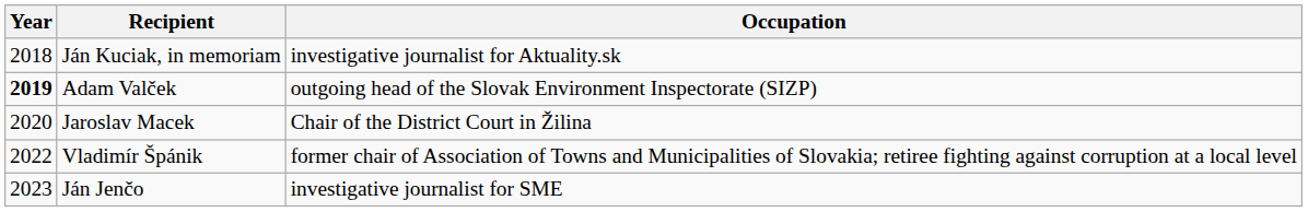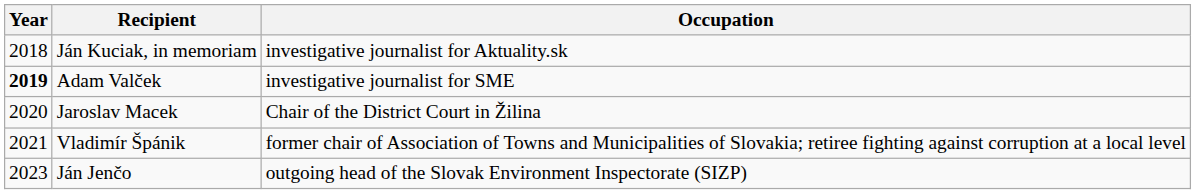Adam Valček | Occupation: outgoing head of the Slovak Environment Inspectorate (SIZP) -> investigative journalist for SME
Vladimír Špánik | Year: 2022 -> 2021
Ján Jenčo | Occupation: investigative journalist for SME -> outgoing head of the Slovak Environment Inspectorate (SIZP)
